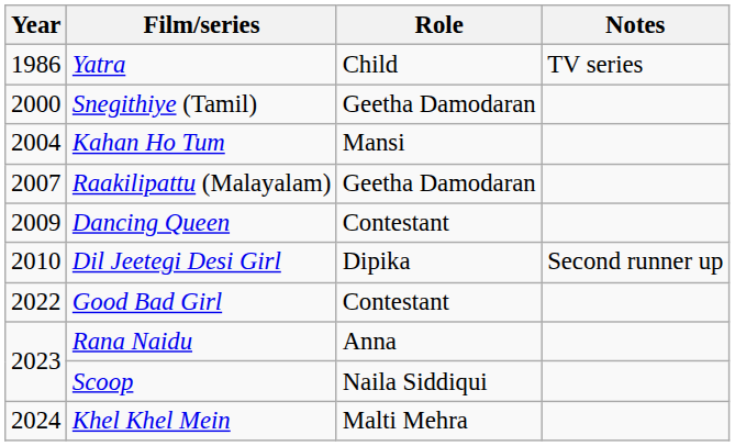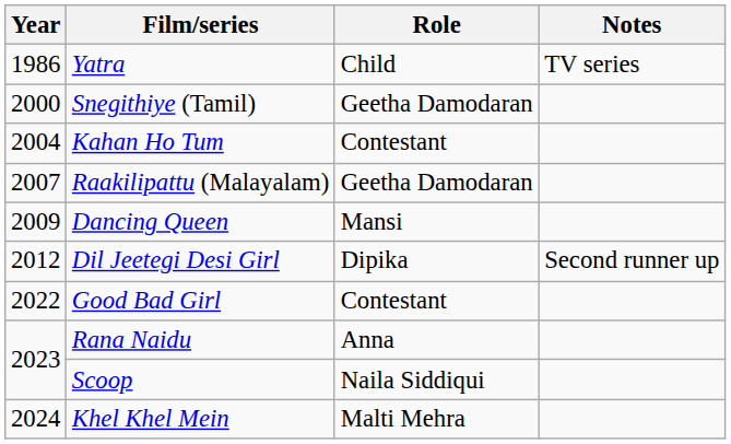Kahan Ho Tum | Role: Mansi -> Contestant
Dancing Queen | Role: Contestant -> Mansi
Dil Jeetegi Desi Girl | Year: 2010 -> 2012
